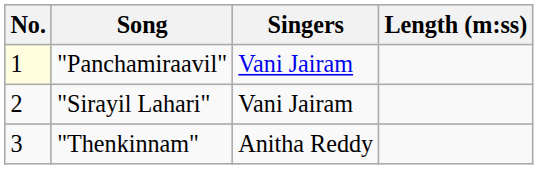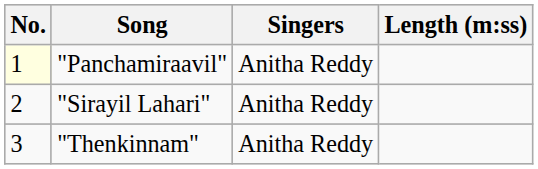"Panchamiraavil" | Singers: Vani Jairam -> Anitha Reddy
"Sirayil Lahari" | Singers: Vani Jairam -> Anitha Reddy
